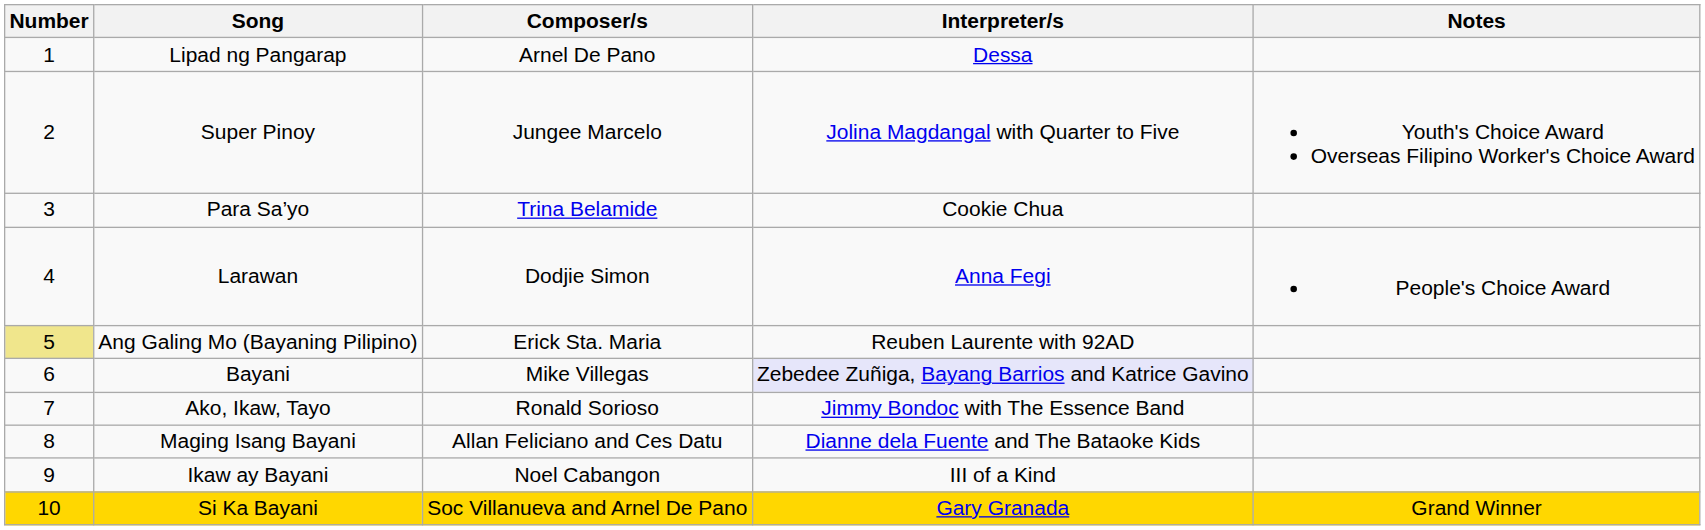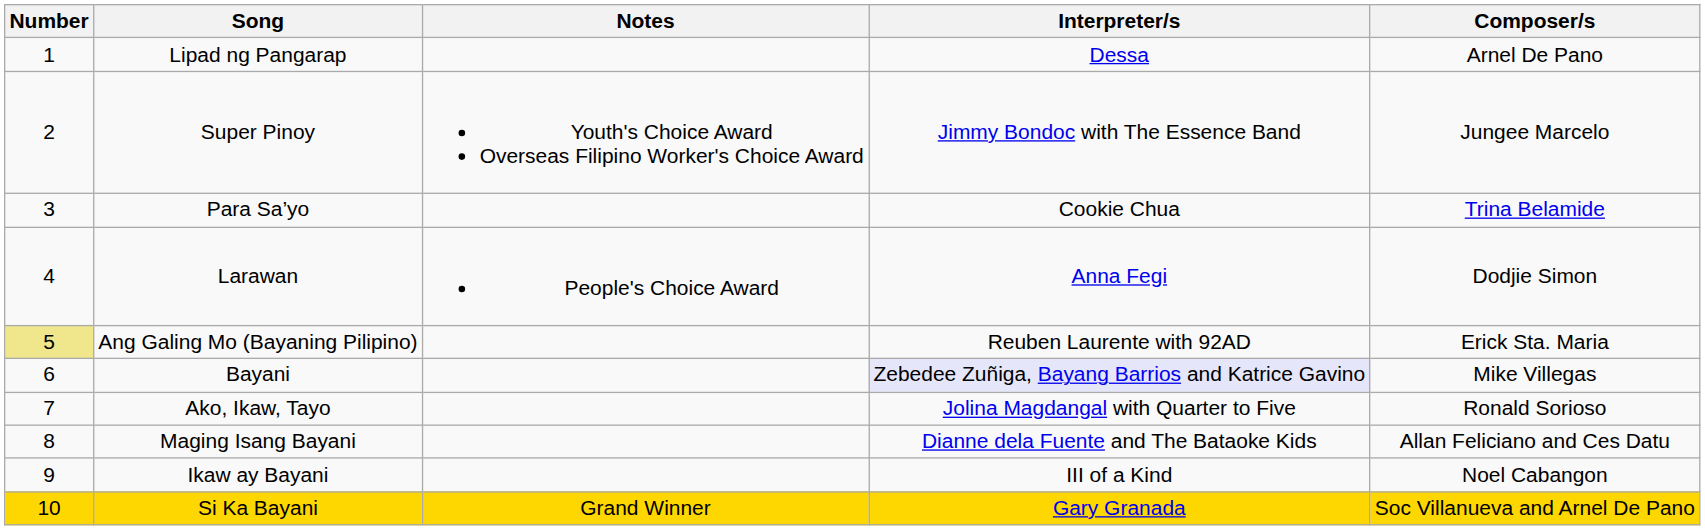columns swapped: Composer/s <-> Notes
Super Pinoy | Interpreter/s: Jolina Magdangal with Quarter to Five -> Jimmy Bondoc with The Essence Band
Ako, Ikaw, Tayo | Interpreter/s: Jimmy Bondoc with The Essence Band -> Jolina Magdangal with Quarter to Five
